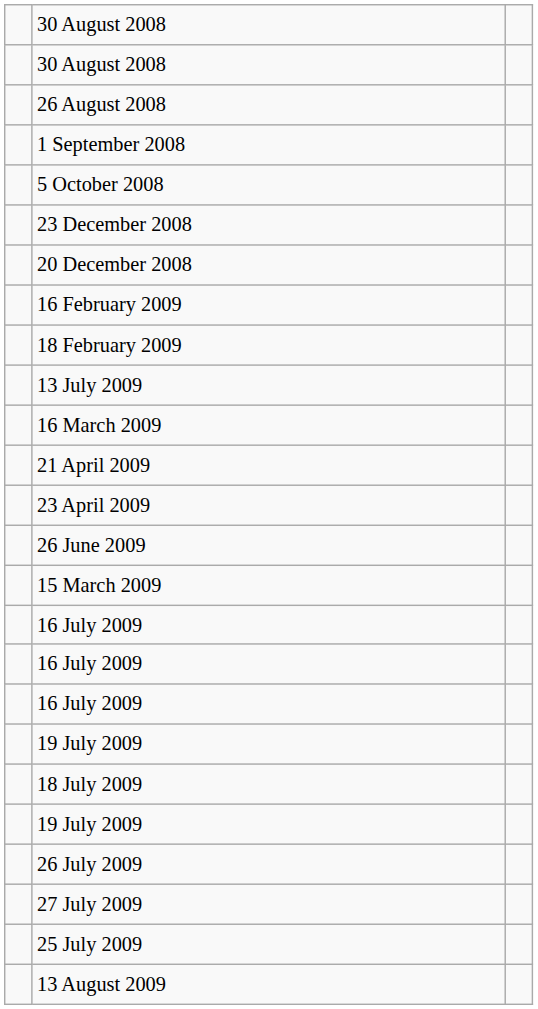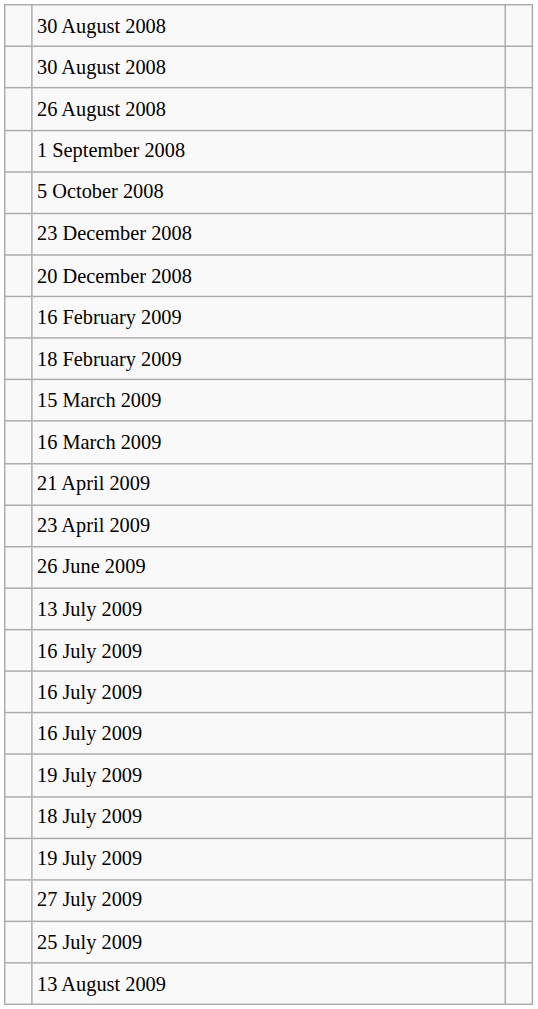rows swapped: 15 March 2009 <-> 13 July 2009
- row: 26 July 2009
